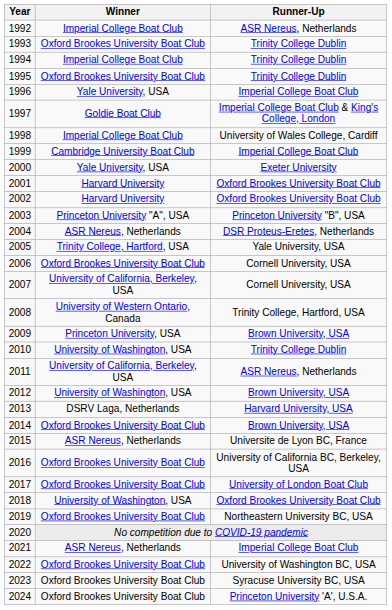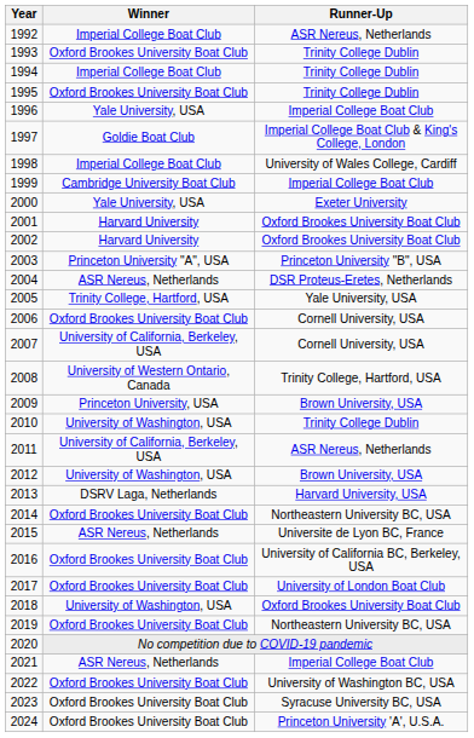2014 | Runner-Up: Brown University, USA -> Northeastern University BC, USA
